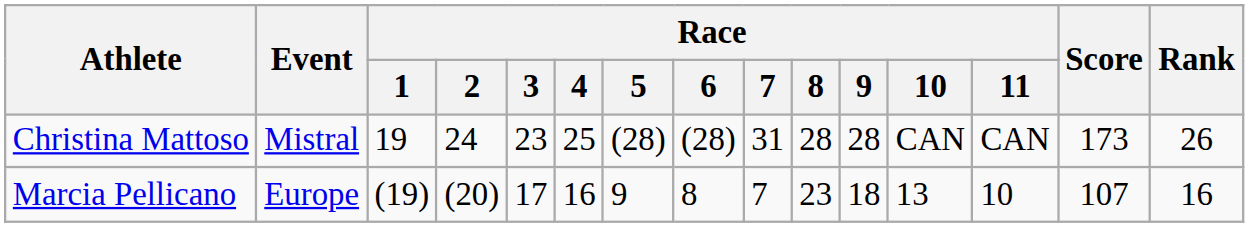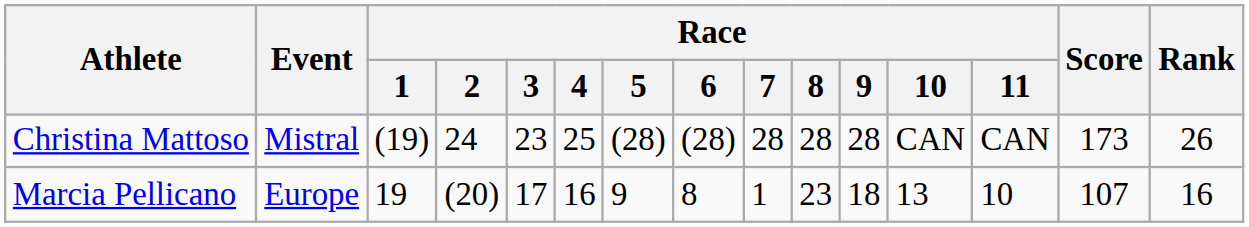Christina Mattoso | Race / 1: 19 -> (19)
Christina Mattoso | Race / 7: 31 -> 28
Marcia Pellicano | Race / 1: (19) -> 19
Marcia Pellicano | Race / 7: 7 -> 1
